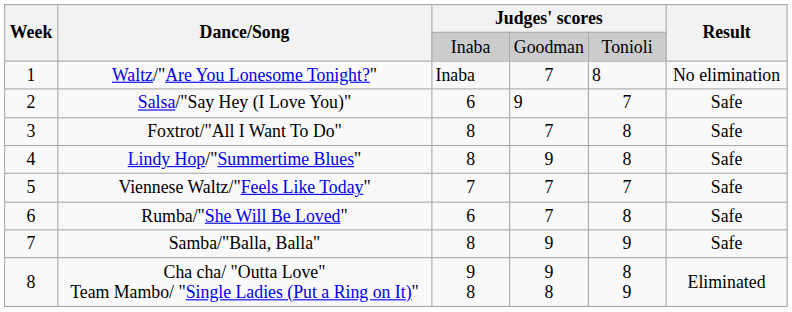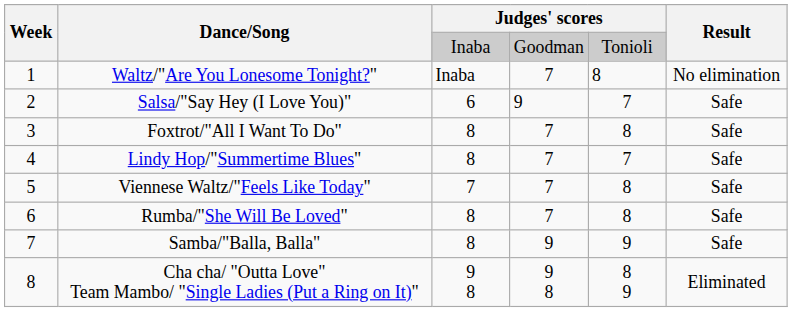Lindy Hop/"Summertime Blues" | column 4: 9 -> 7
Lindy Hop/"Summertime Blues" | column 5: 8 -> 7
Viennese Waltz/"Feels Like Today" | column 5: 7 -> 8
Rumba/"She Will Be Loved" | column 3: 6 -> 8
